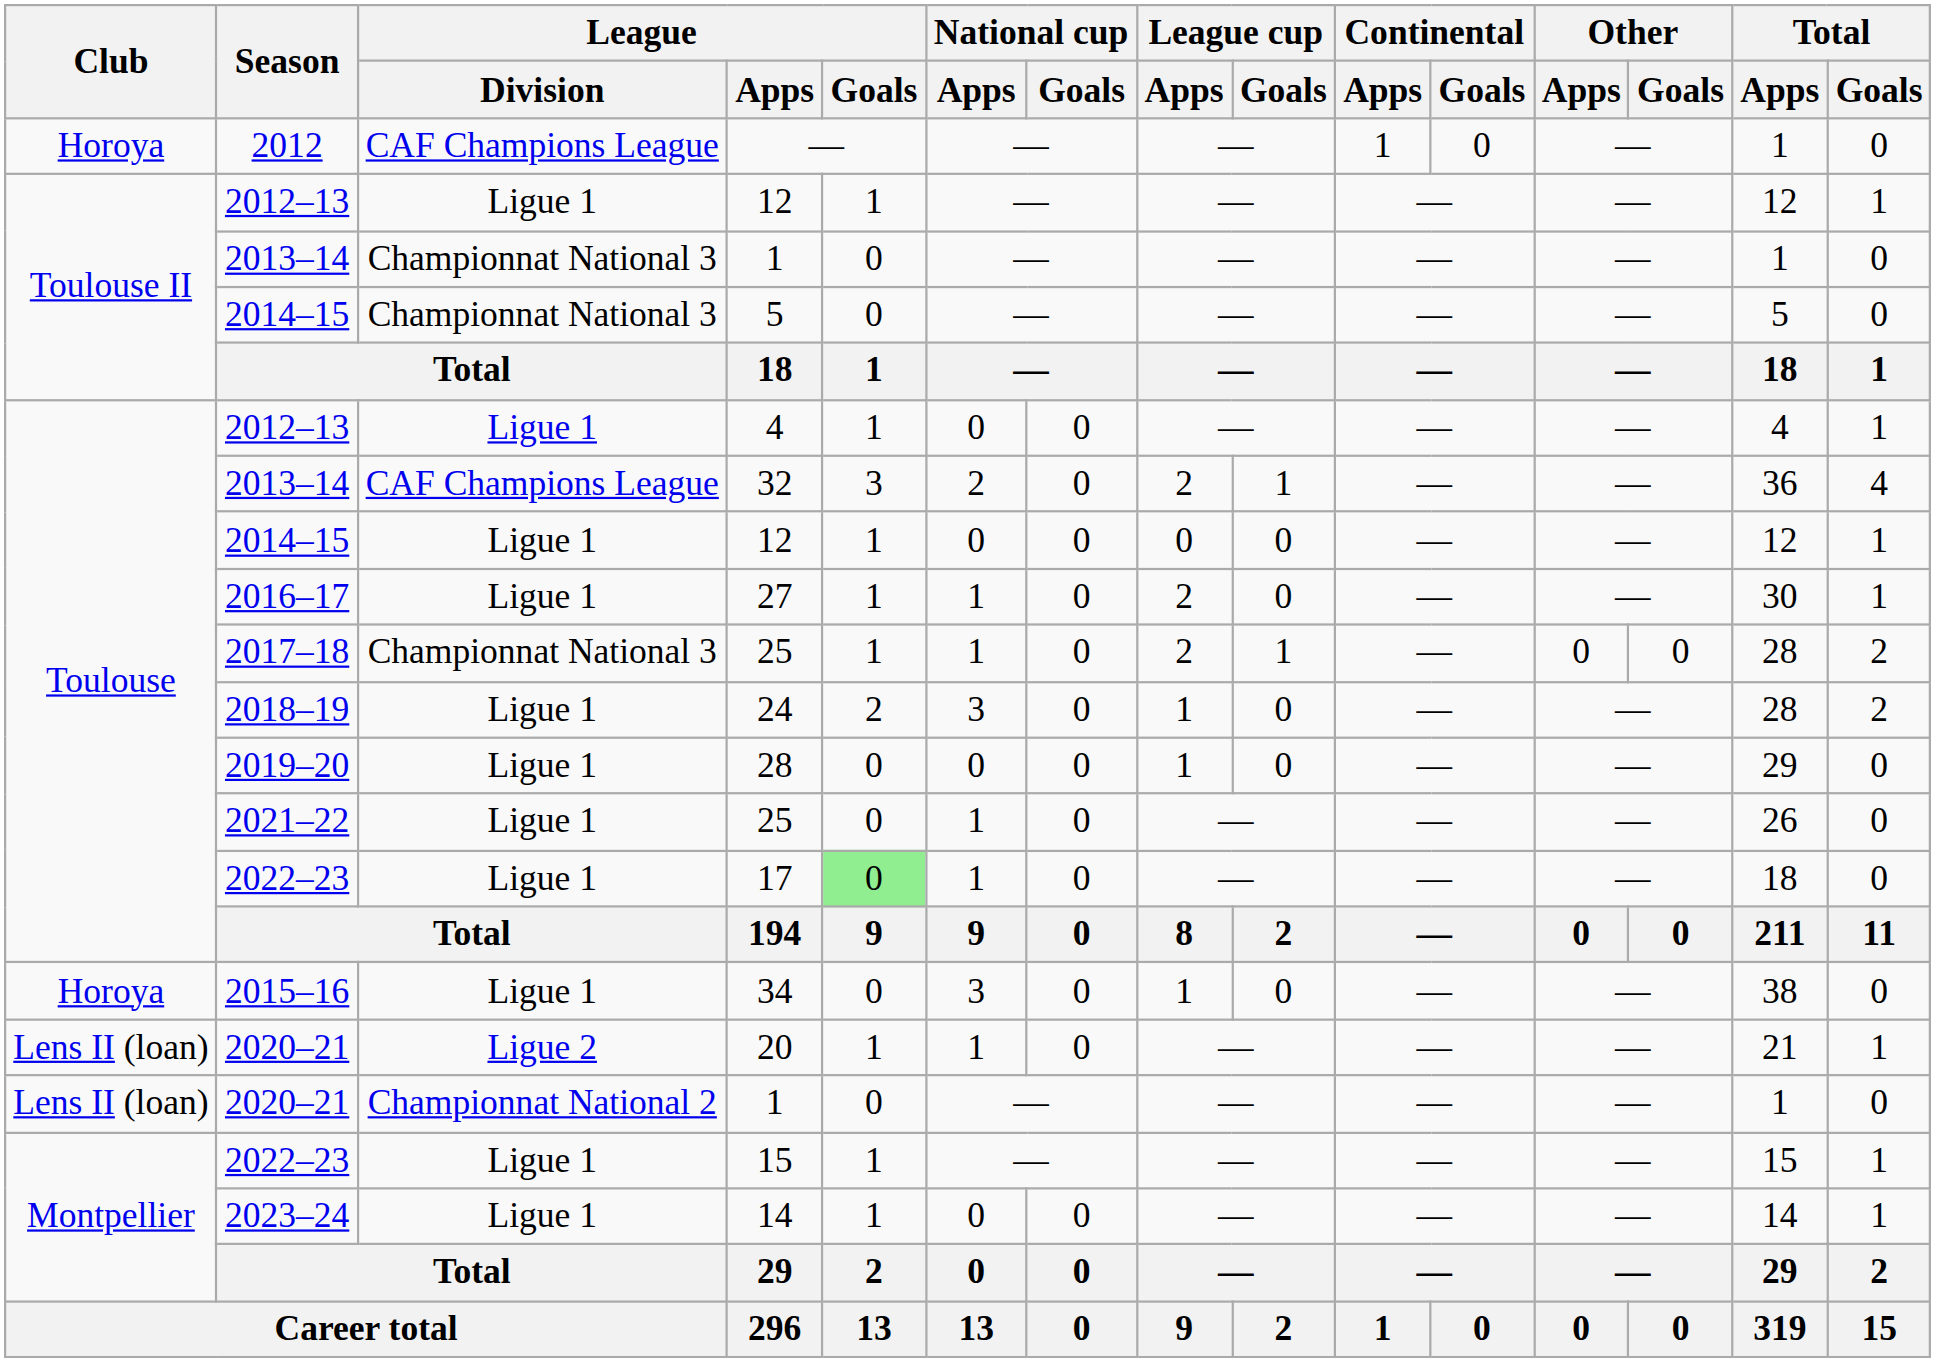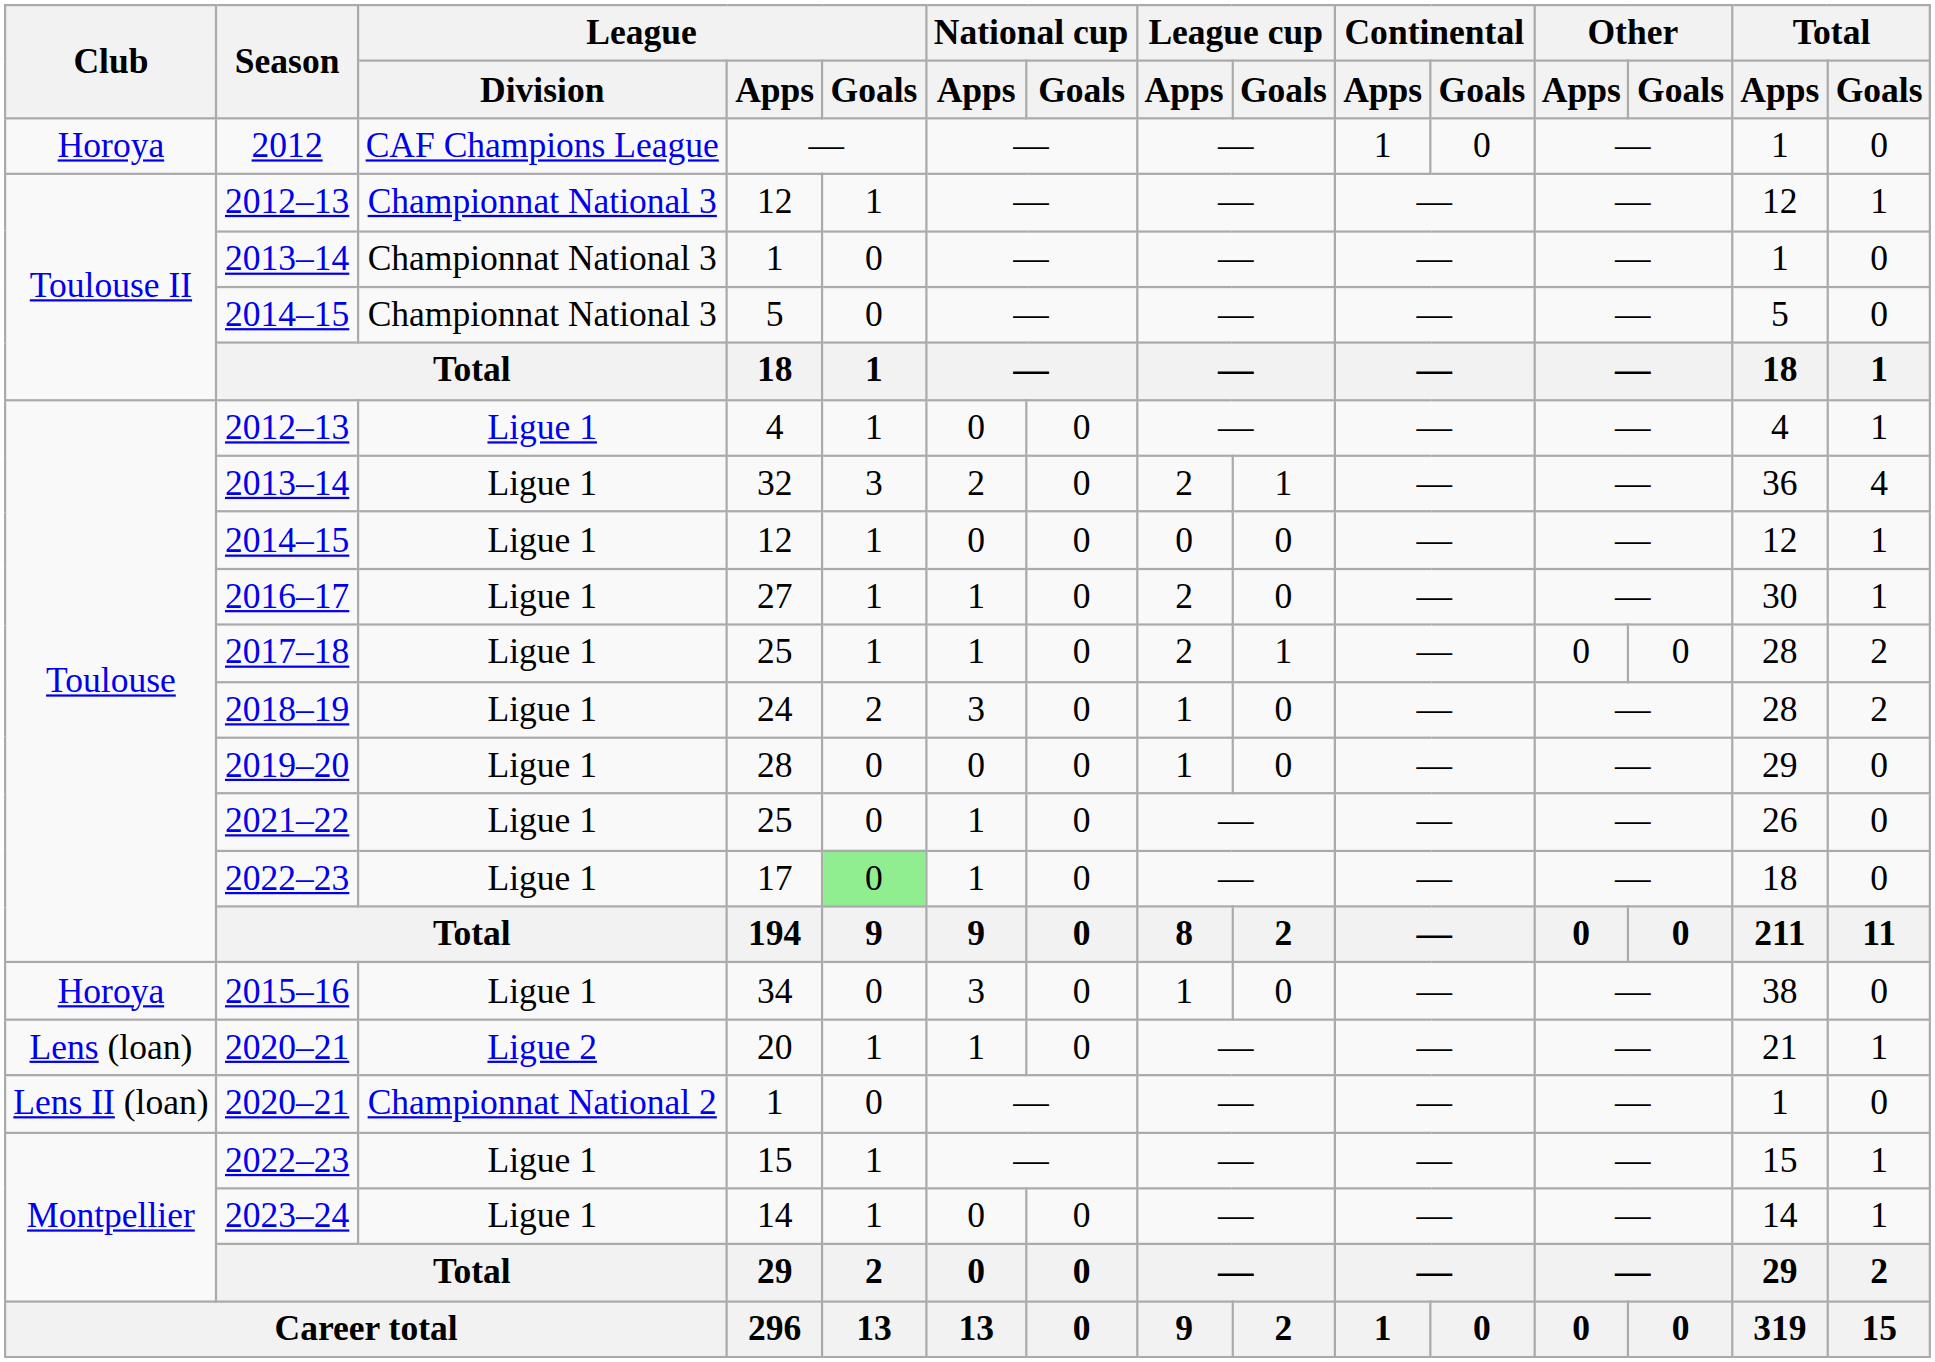2012–13 / 12 | League / Division: Ligue 1 -> Championnat National 3
32 | League / Division: CAF Champions League -> Ligue 1
2017–18 / 25 | League / Division: Championnat National 3 -> Ligue 1
20 | Club: Lens II (loan) -> Lens (loan)
